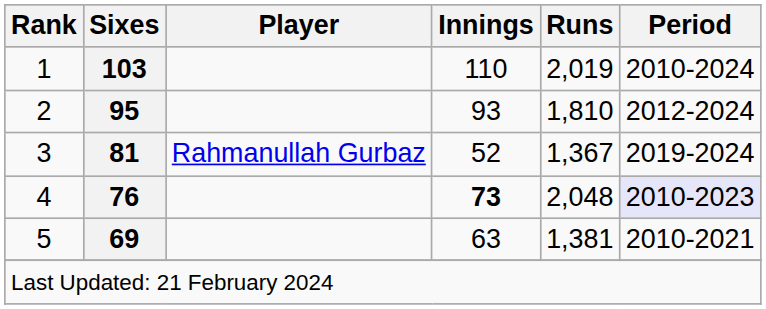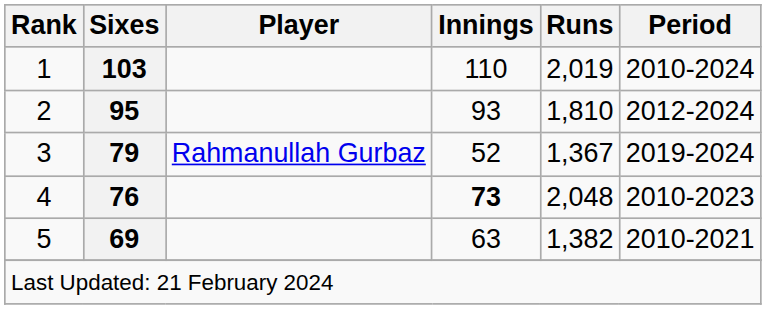3 | Sixes: 81 -> 79
4 | Period: lavender background -> no background
5 | Runs: 1,381 -> 1,382
